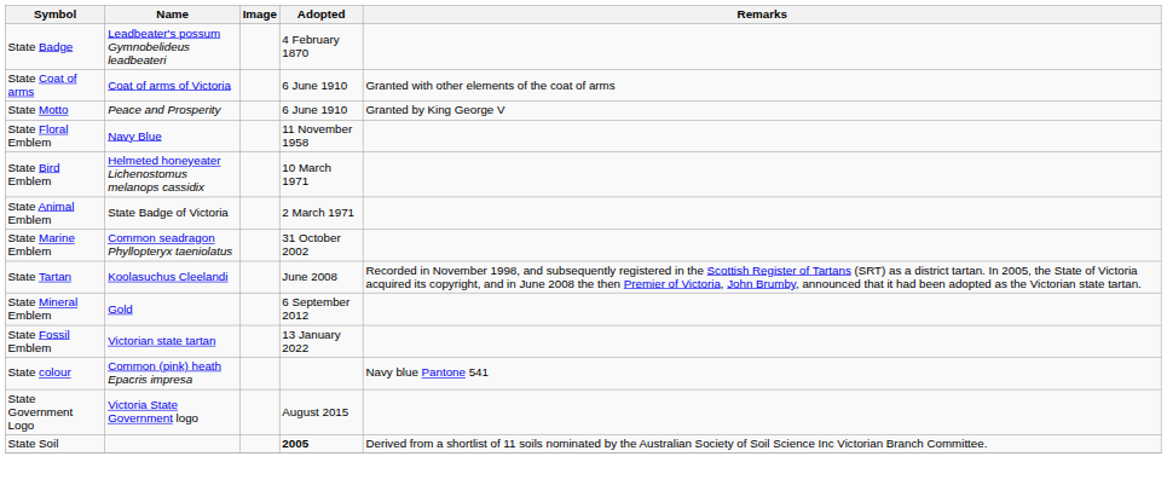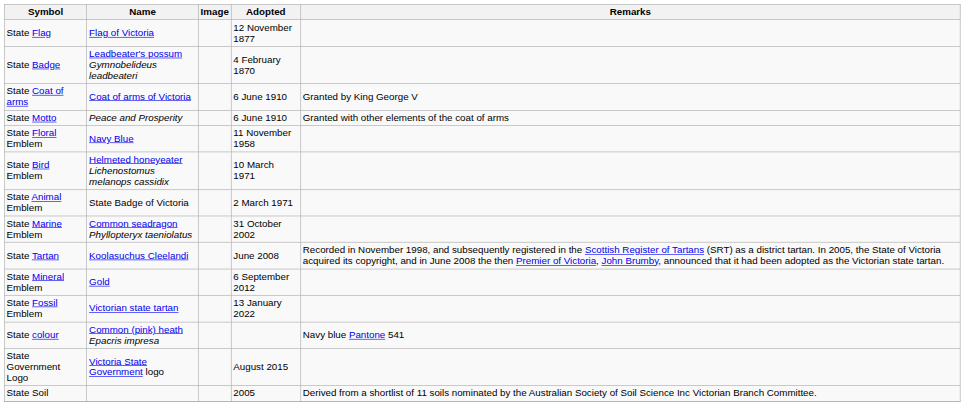+ row: State Flag | Flag of Victoria | 12 November 1877
State Coat of arms | Remarks: Granted with other elements of the coat of arms -> Granted by King George V
State Motto | Remarks: Granted by King George V -> Granted with other elements of the coat of arms
State Soil | Adopted: bold -> normal
